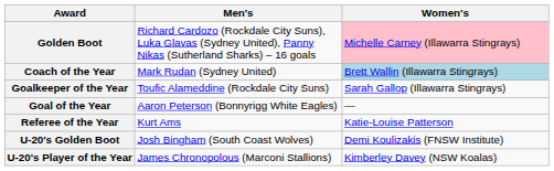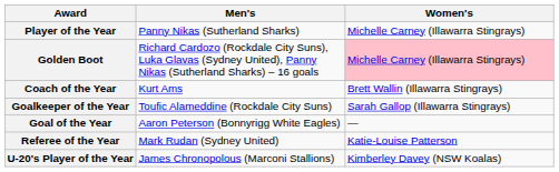+ row: Player of the Year | Panny Nikas (Sutherland Sharks) | Michelle Carney (Illawarra Stingrays)
Coach of the Year | Men's: Mark Rudan (Sydney United) -> Kurt Ams
Coach of the Year | Women's: lightblue background -> no background
Referee of the Year | Men's: Kurt Ams -> Mark Rudan (Sydney United)
- row: U-20's Golden Boot | Josh Bingham (South Coast Wolves) | Demi Koulizakis (FNSW Institute)
